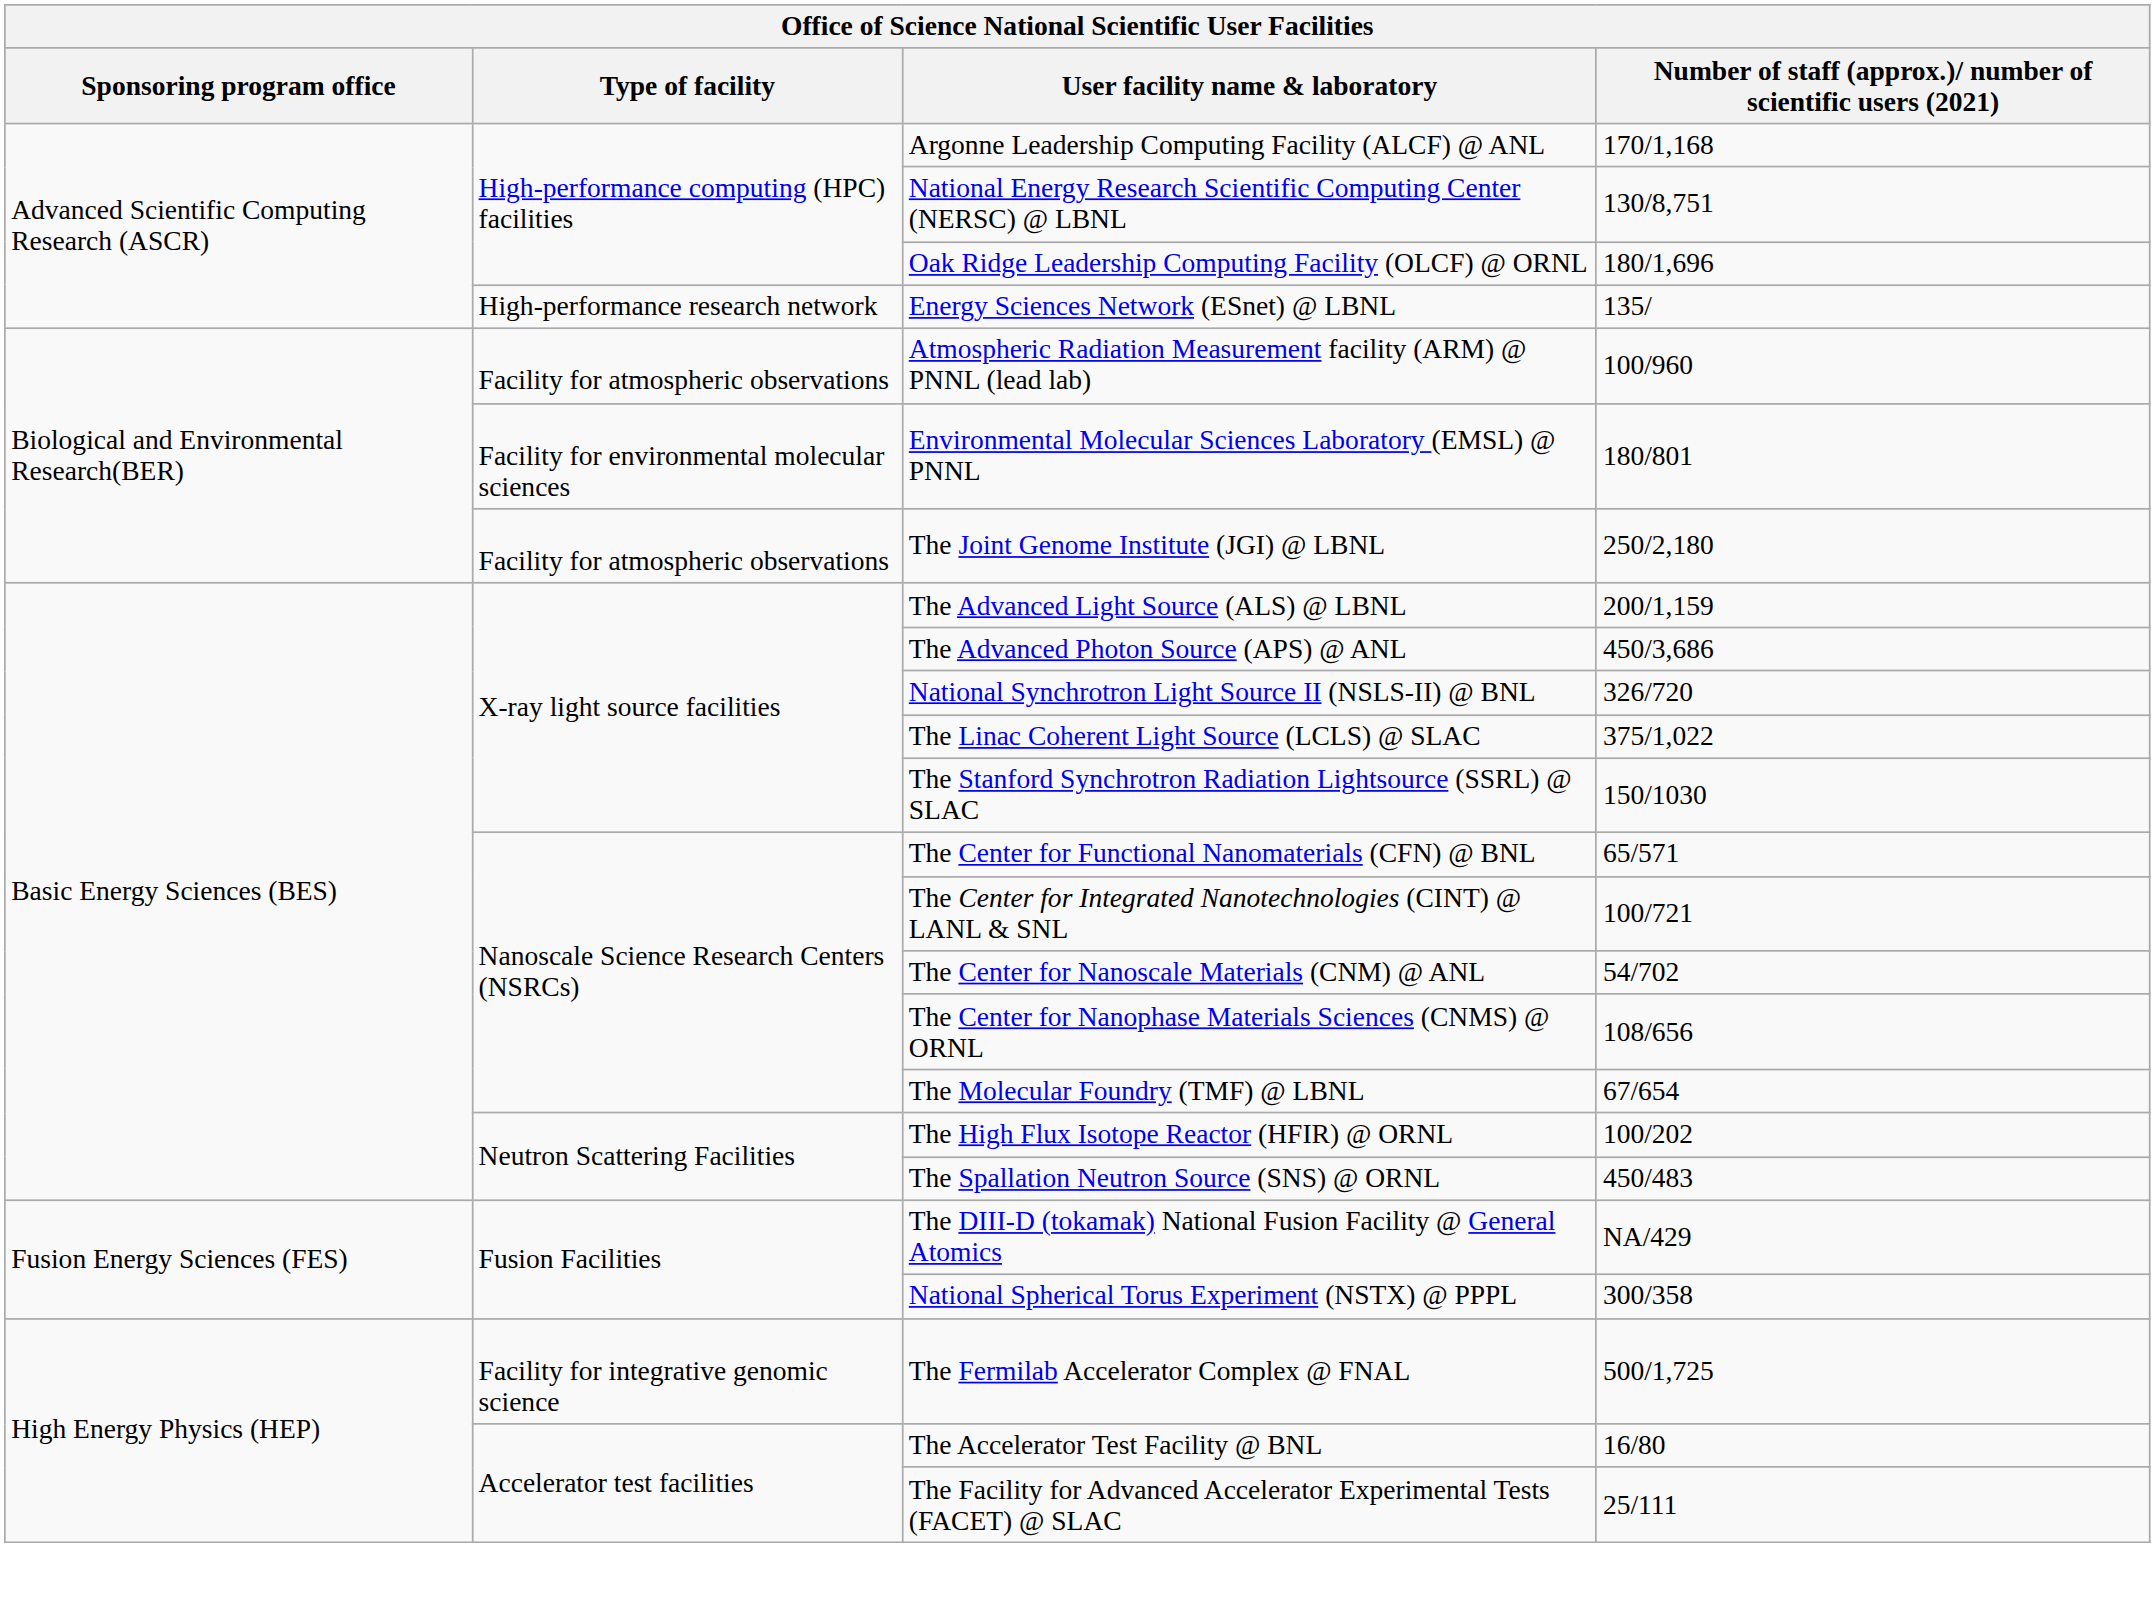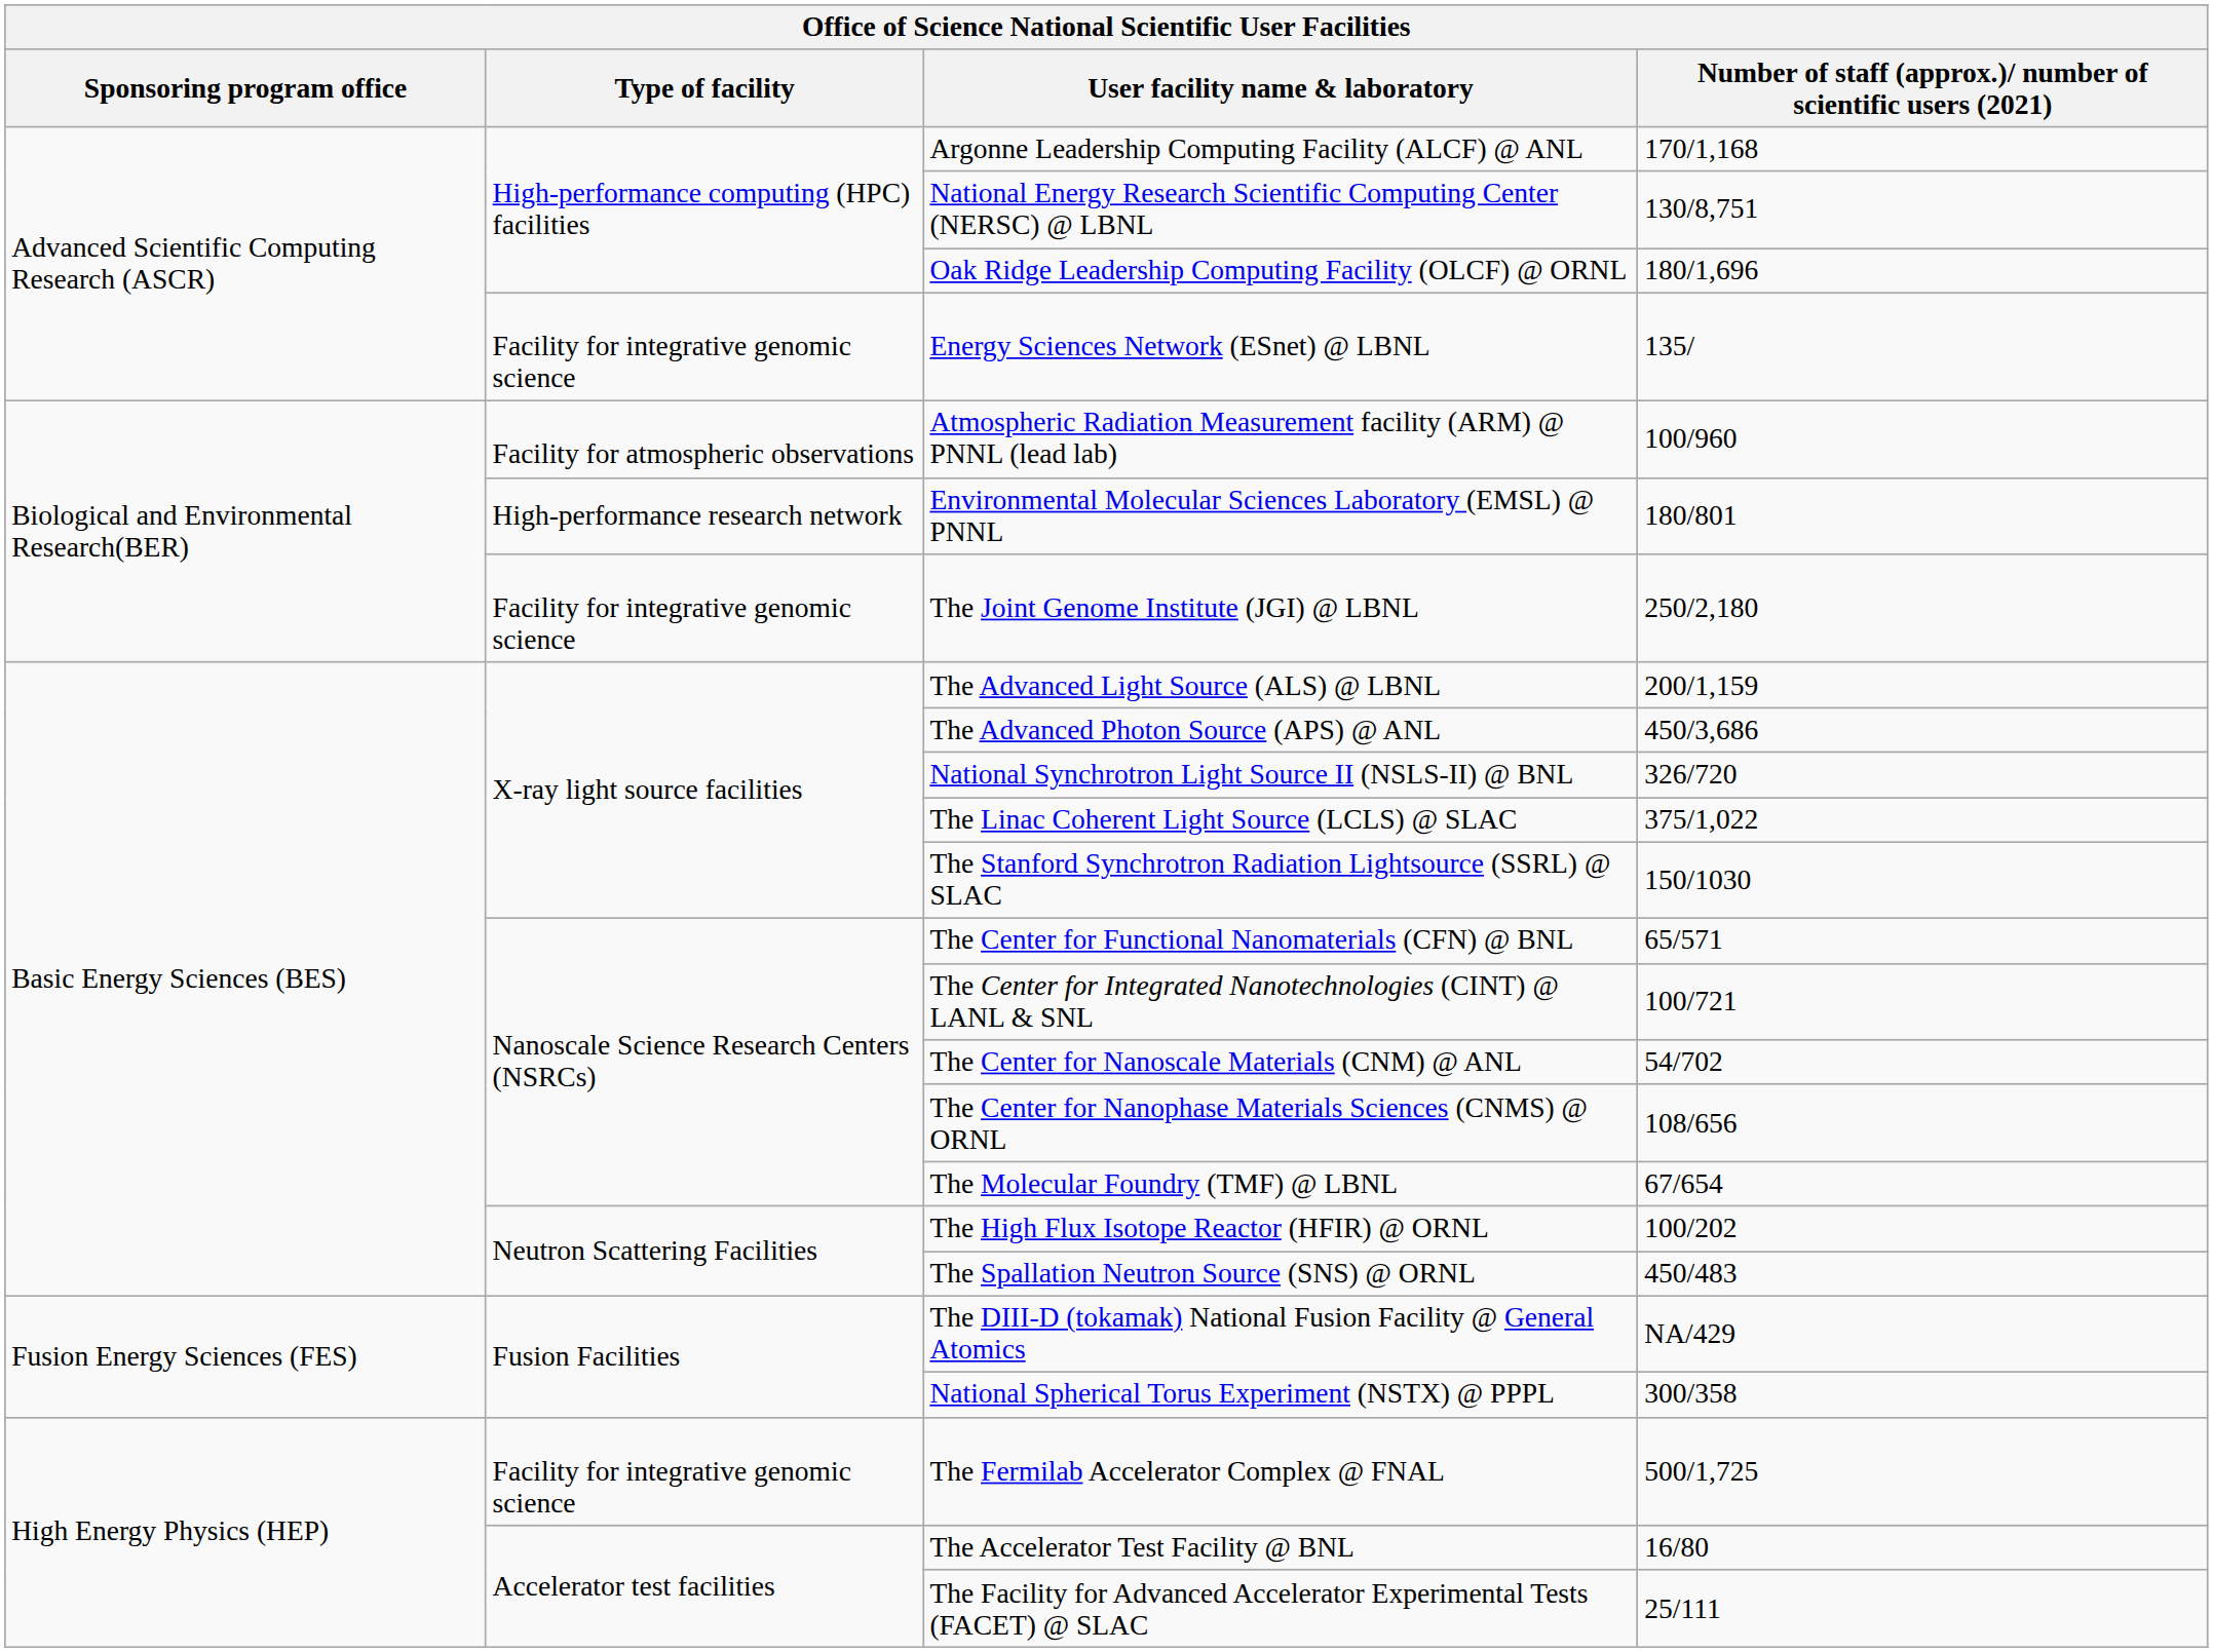Energy Sciences Network (ESnet) @ LBNL | Type of facility: High-performance research network -> Facility for integrative genomic science
Environmental Molecular Sciences Laboratory (EMSL) @ PNNL | Type of facility: Facility for environmental molecular sciences -> High-performance research network
The Joint Genome Institute (JGI) @ LBNL | Type of facility: Facility for atmospheric observations -> Facility for integrative genomic science
